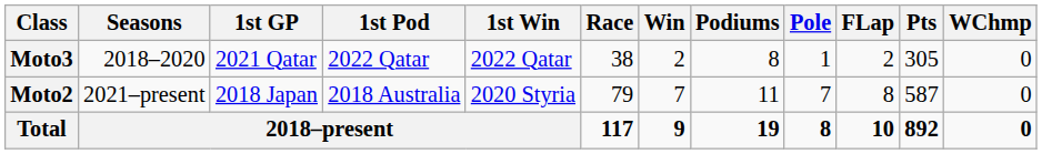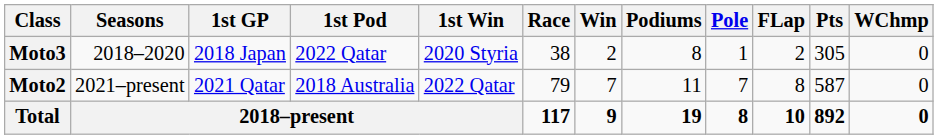Moto3 | 1st GP: 2021 Qatar -> 2018 Japan
Moto3 | 1st Win: 2022 Qatar -> 2020 Styria
Moto2 | 1st GP: 2018 Japan -> 2021 Qatar
Moto2 | 1st Win: 2020 Styria -> 2022 Qatar
